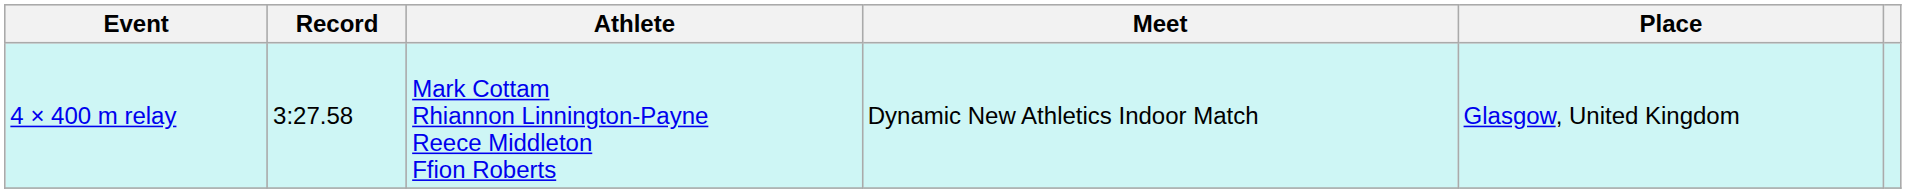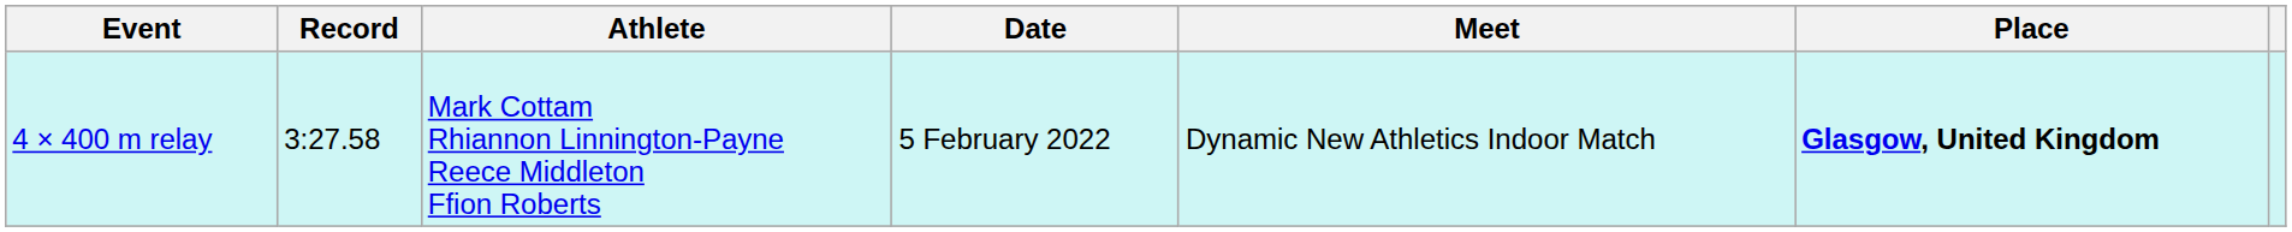+ column: Date | 5 February 2022
4 × 400 m relay | Place: normal -> bold
